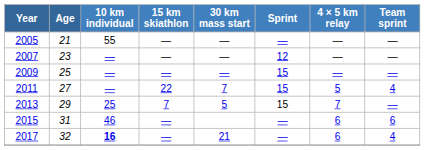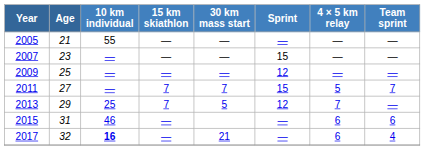2007 | Sprint: 12 -> 15
2009 | Sprint: 15 -> 12
2011 | 15 km skiathlon: 22 -> 7
2011 | Team sprint: 4 -> 7
2013 | Sprint: 15 -> 12
